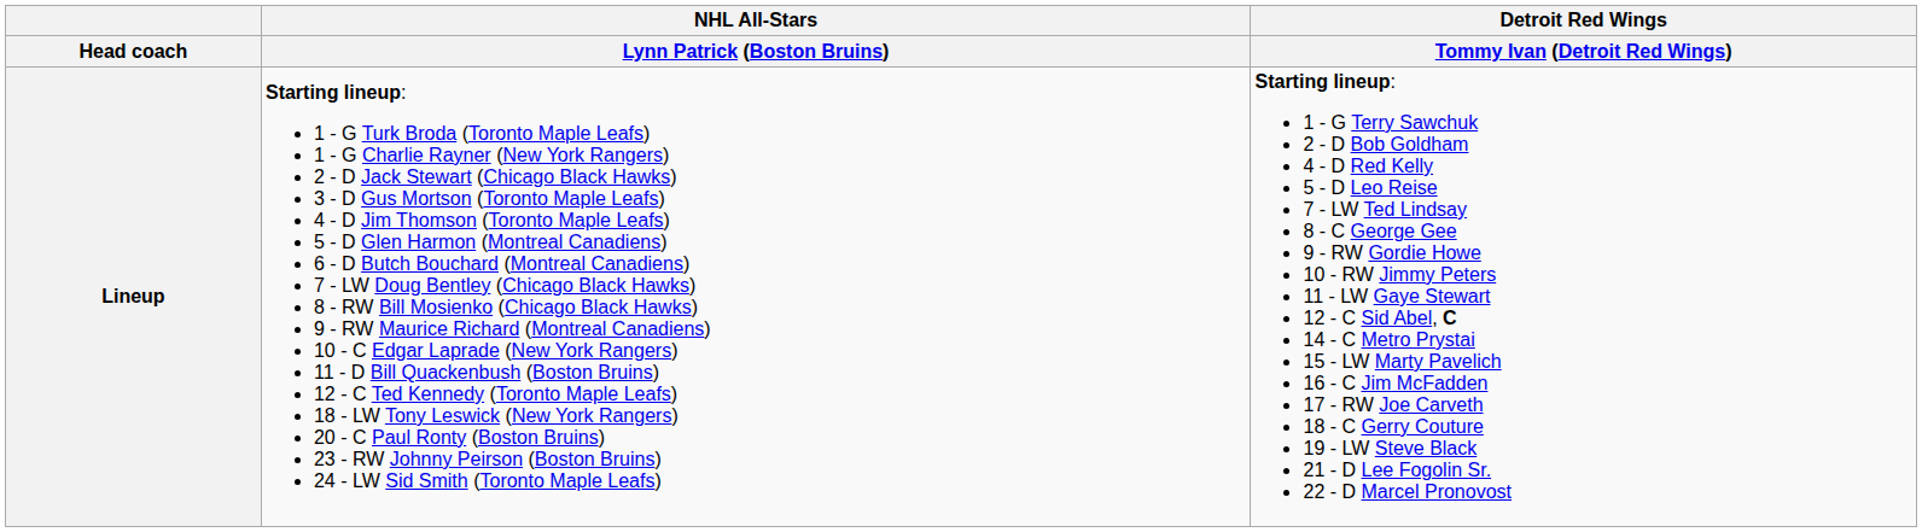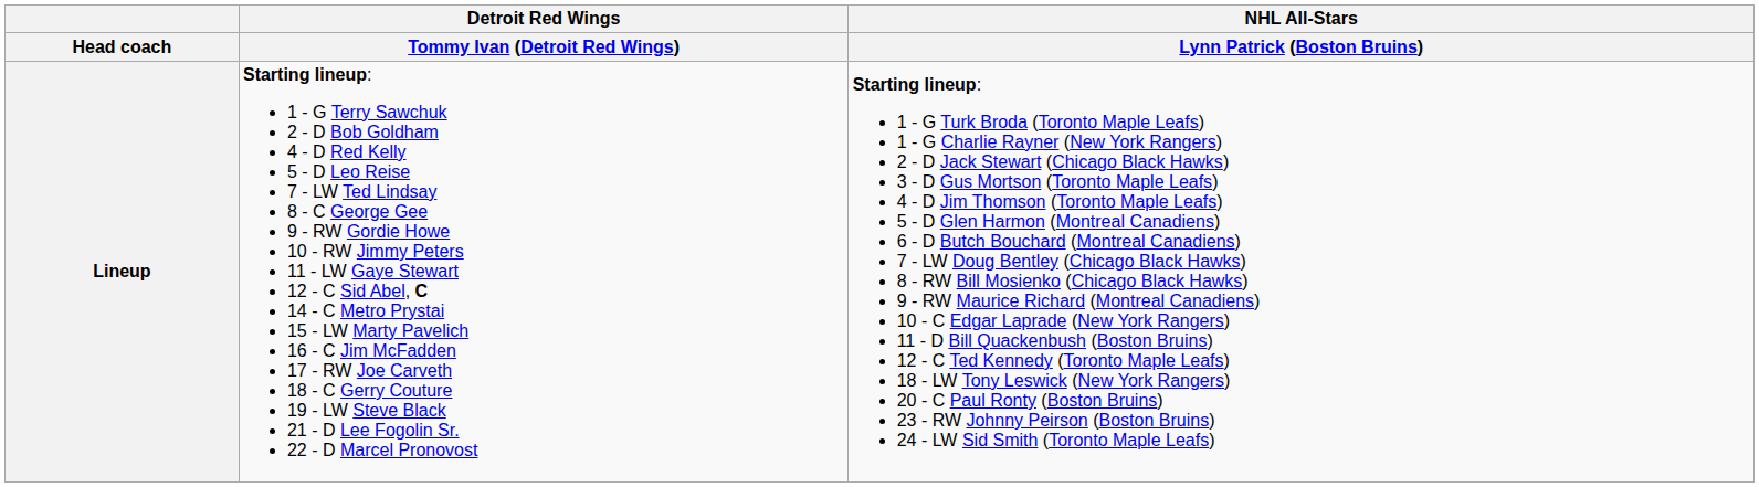columns swapped: NHL All-Stars / Lynn Patrick (Boston Bruins) <-> Detroit Red Wings / Tommy Ivan (Detroit Red Wings)
